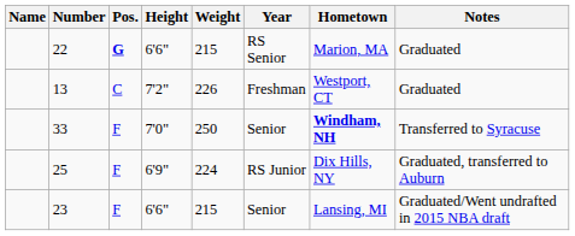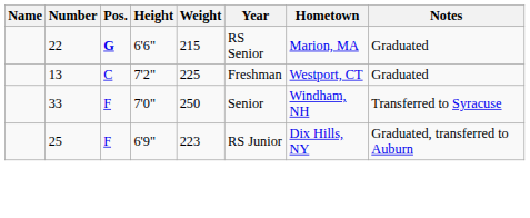13 | Weight: 226 -> 225
33 | Hometown: bold -> normal
25 | Weight: 224 -> 223
- row: 23 | F | 6'6" | 215 | Senior | Lansing, MI | Graduated/Went undrafted in 2015 NBA draft
